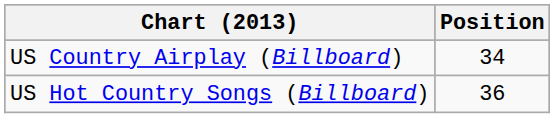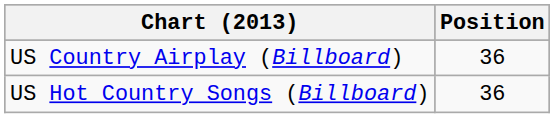US Country Airplay (Billboard) | Position: 34 -> 36
